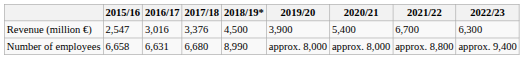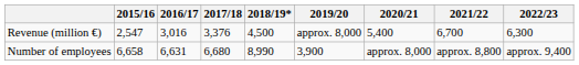Revenue (million €) | 2019/20: 3,900 -> approx. 8,000
Number of employees | 2019/20: approx. 8,000 -> 3,900
